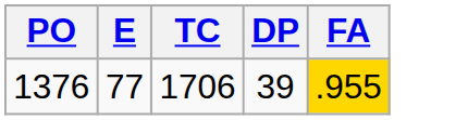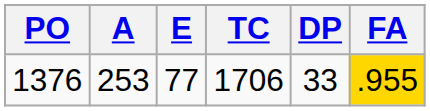+ column: A | 253
1376 | DP: 39 -> 33
